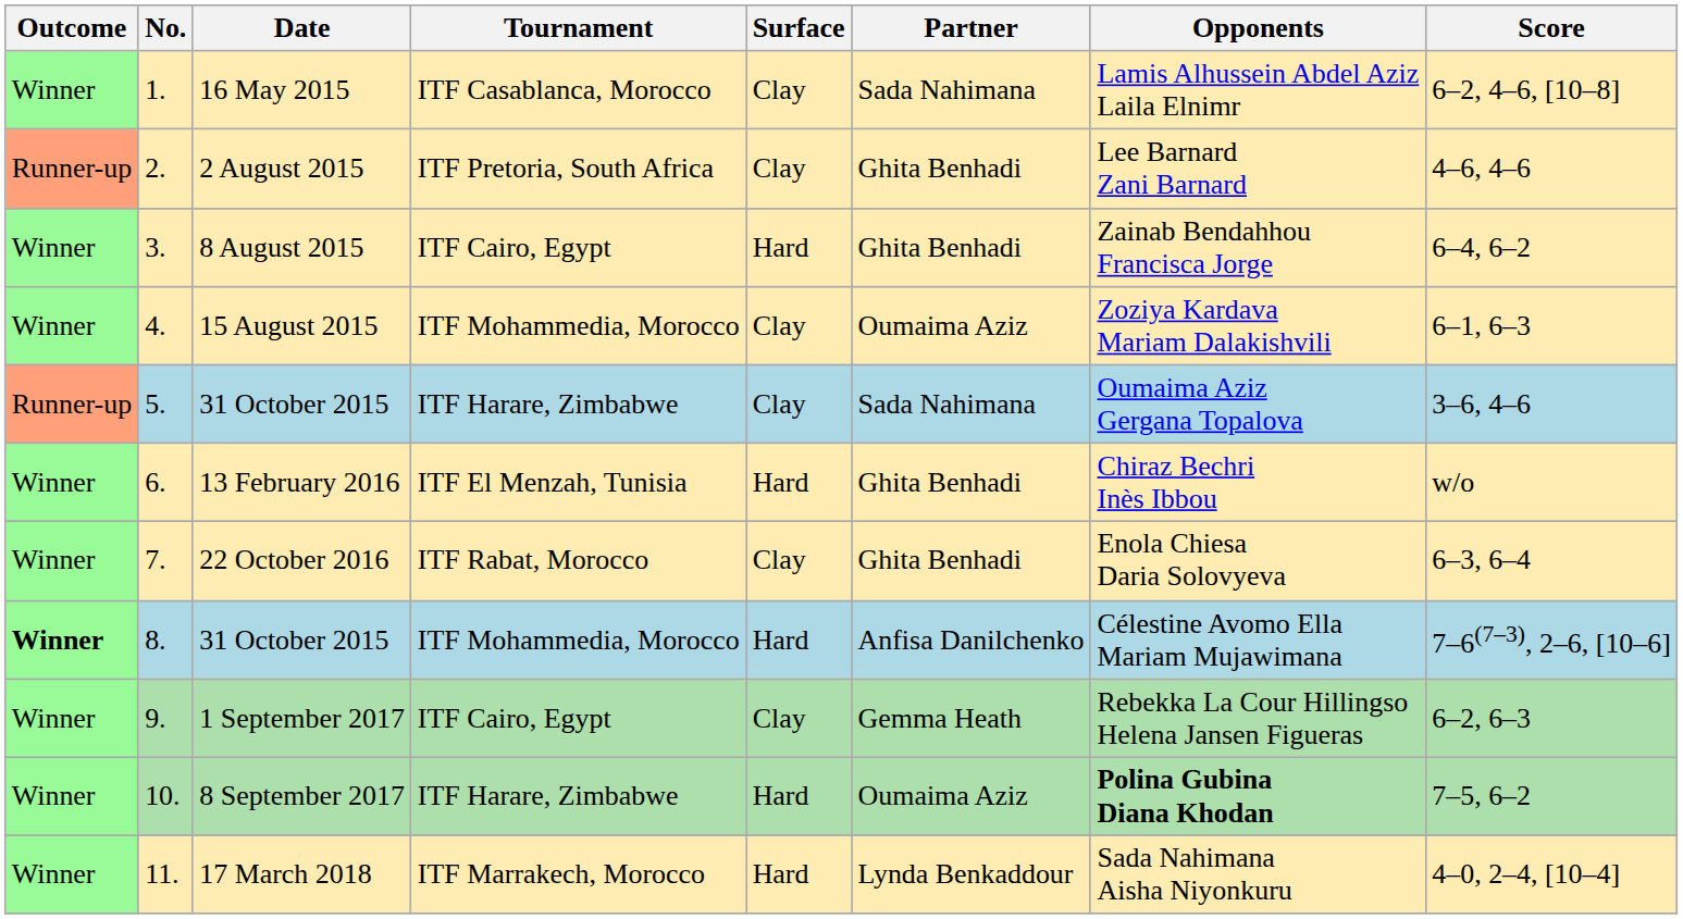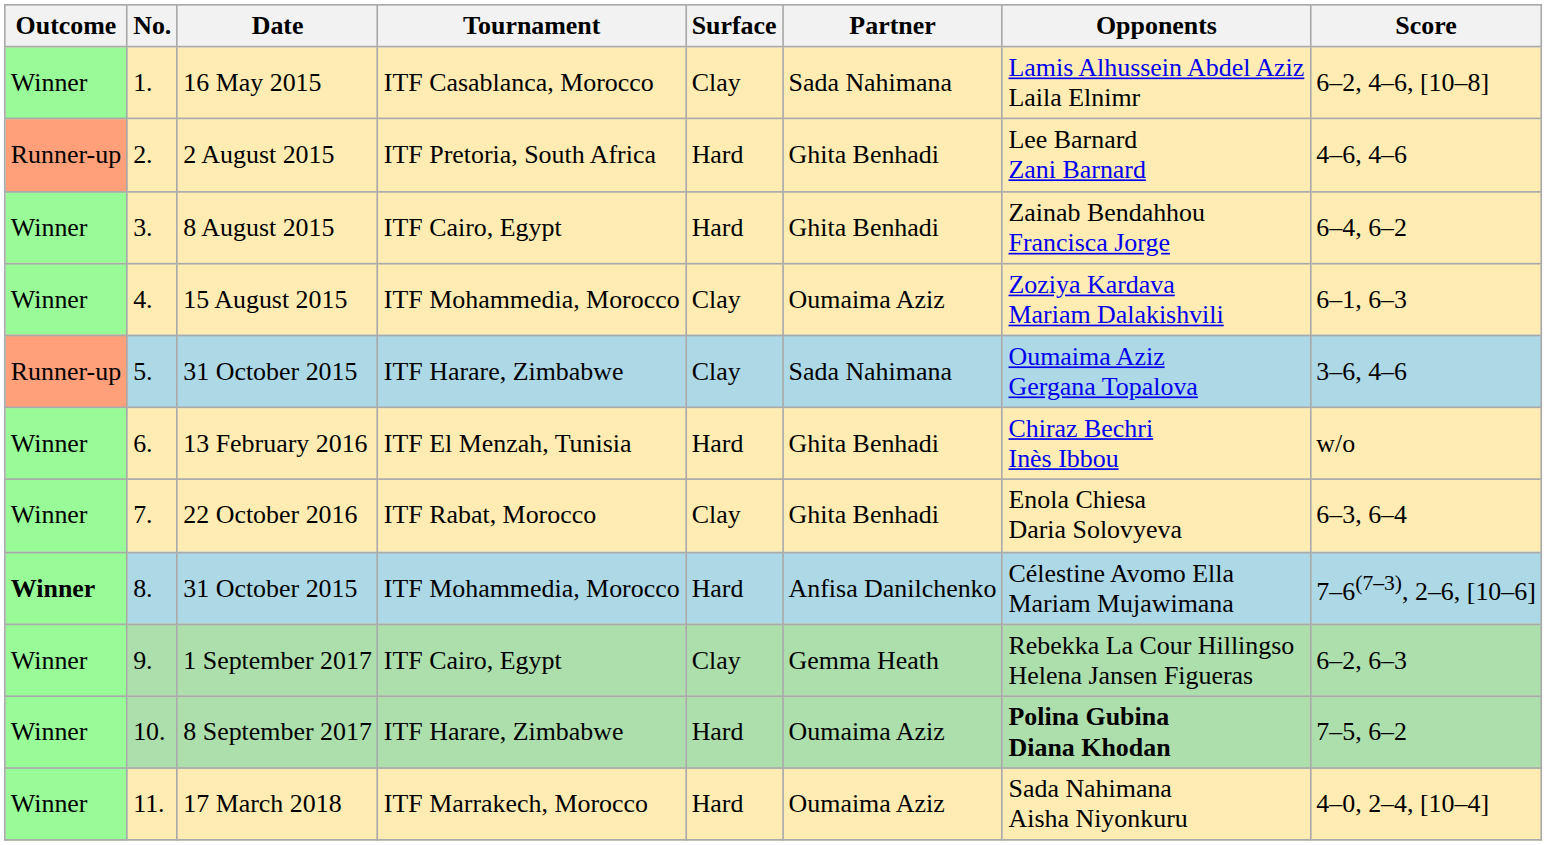2 August 2015 | Surface: Clay -> Hard
17 March 2018 | Partner: Lynda Benkaddour -> Oumaima Aziz
